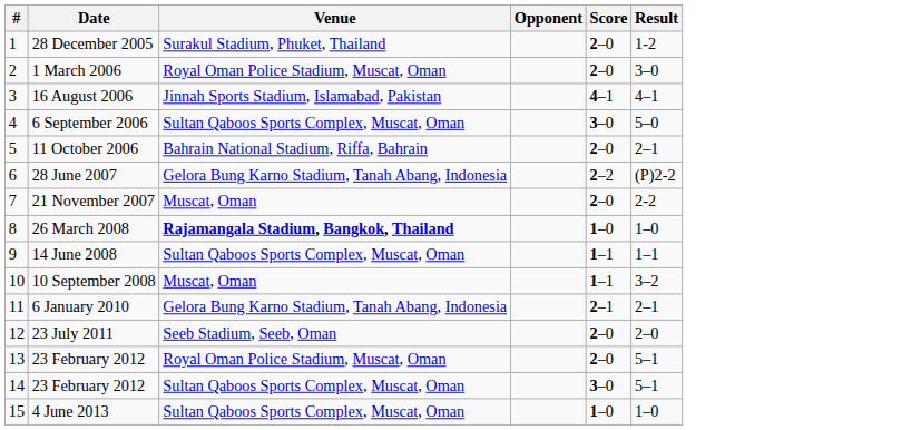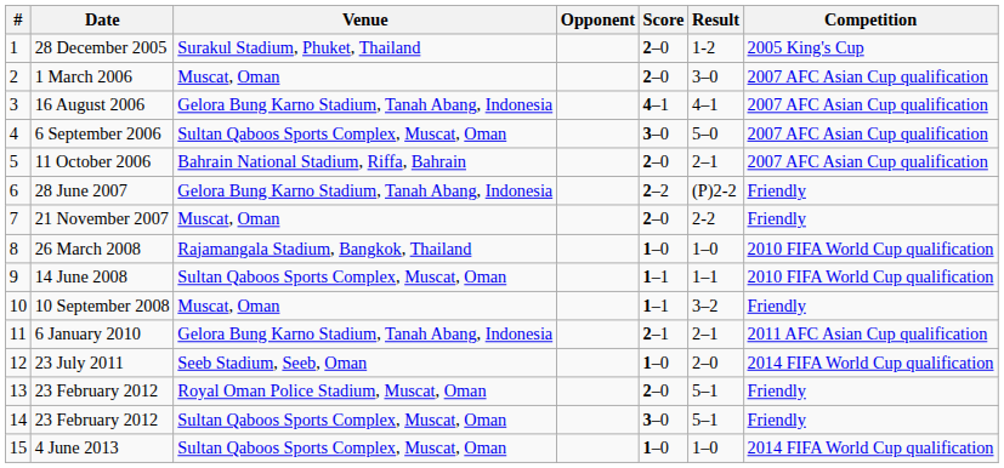+ column: Competition | 2005 King's Cup | 2007 AFC Asian Cup qualification | 2007 AFC Asian Cup qualification | 2007 AFC Asian Cup qualification | 2007 AFC Asian Cup qualification | Friendly | Friendly | 2010 FIFA World Cup qualification | 2010 FIFA World Cup qualification | Friendly | 2011 AFC Asian Cup qualification | 2014 FIFA World Cup qualification | Friendly | Friendly | 2014 FIFA World Cup qualification
1 March 2006 | Venue: Royal Oman Police Stadium, Muscat, Oman -> Muscat, Oman
16 August 2006 | Venue: Jinnah Sports Stadium, Islamabad, Pakistan -> Gelora Bung Karno Stadium, Tanah Abang, Indonesia
26 March 2008 | Venue: bold -> normal
23 July 2011 | Score: 2–0 -> 1–0
